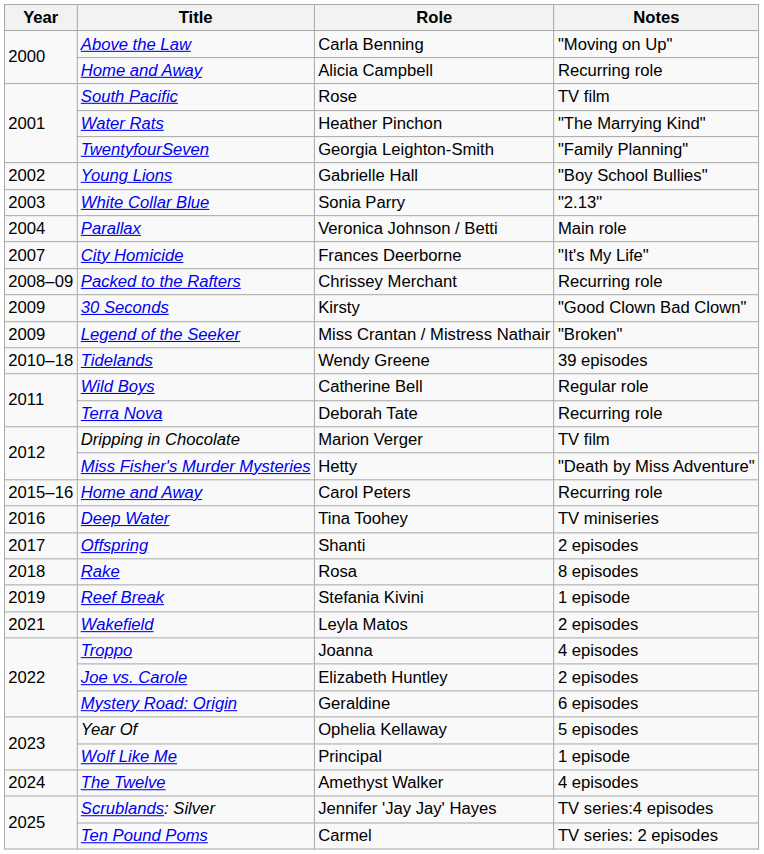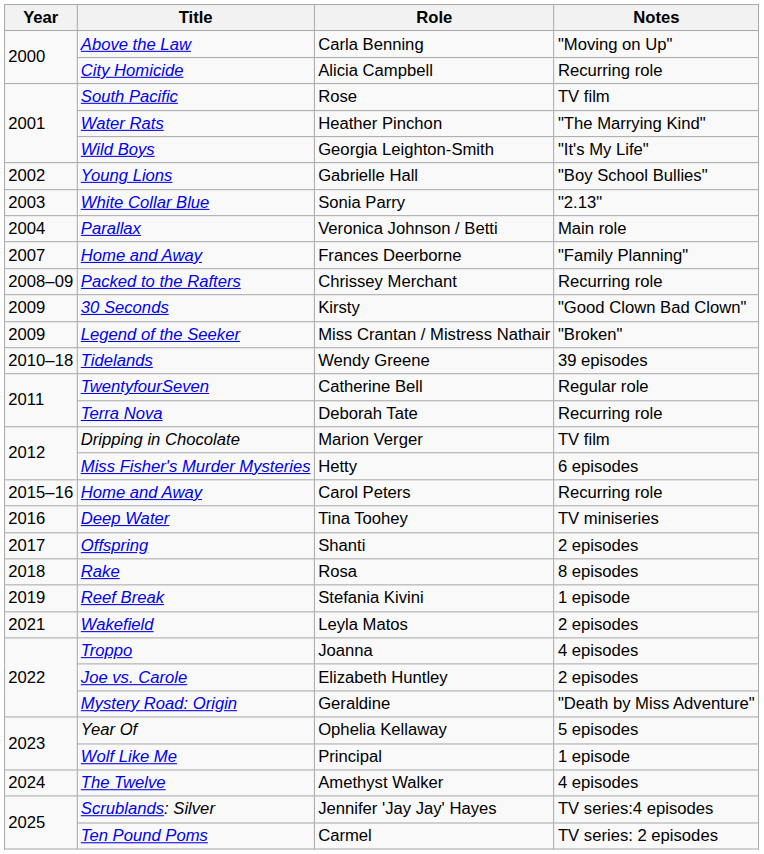Alicia Campbell | Title: Home and Away -> City Homicide
Georgia Leighton-Smith | Title: TwentyfourSeven -> Wild Boys
Georgia Leighton-Smith | Notes: "Family Planning" -> "It's My Life"
Frances Deerborne | Title: City Homicide -> Home and Away
Frances Deerborne | Notes: "It's My Life" -> "Family Planning"
Catherine Bell | Title: Wild Boys -> TwentyfourSeven
Hetty | Notes: "Death by Miss Adventure" -> 6 episodes
Geraldine | Notes: 6 episodes -> "Death by Miss Adventure"
